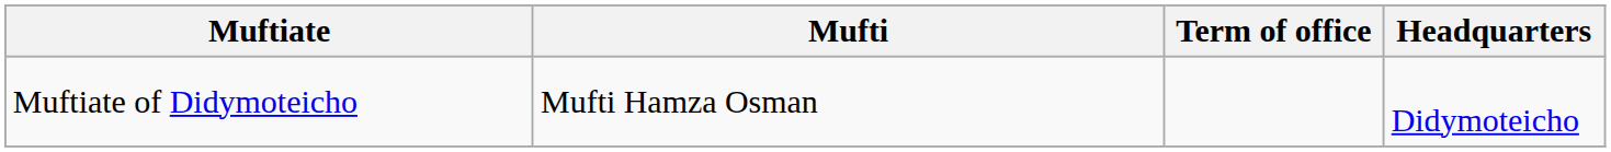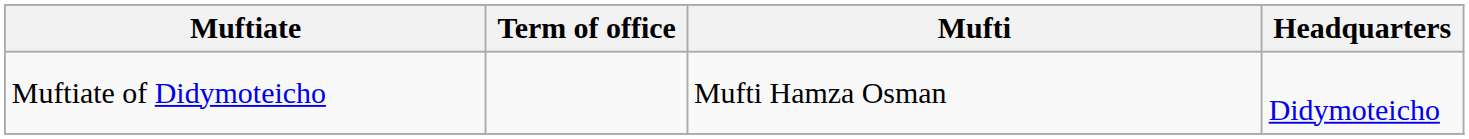columns swapped: Mufti <-> Term of office
